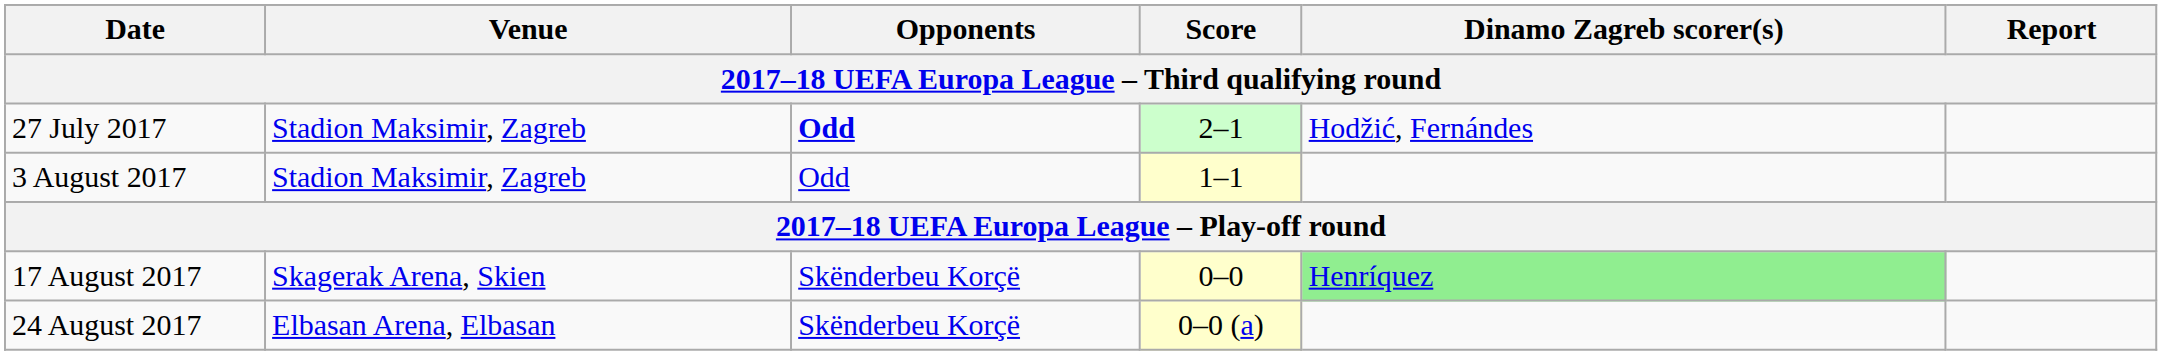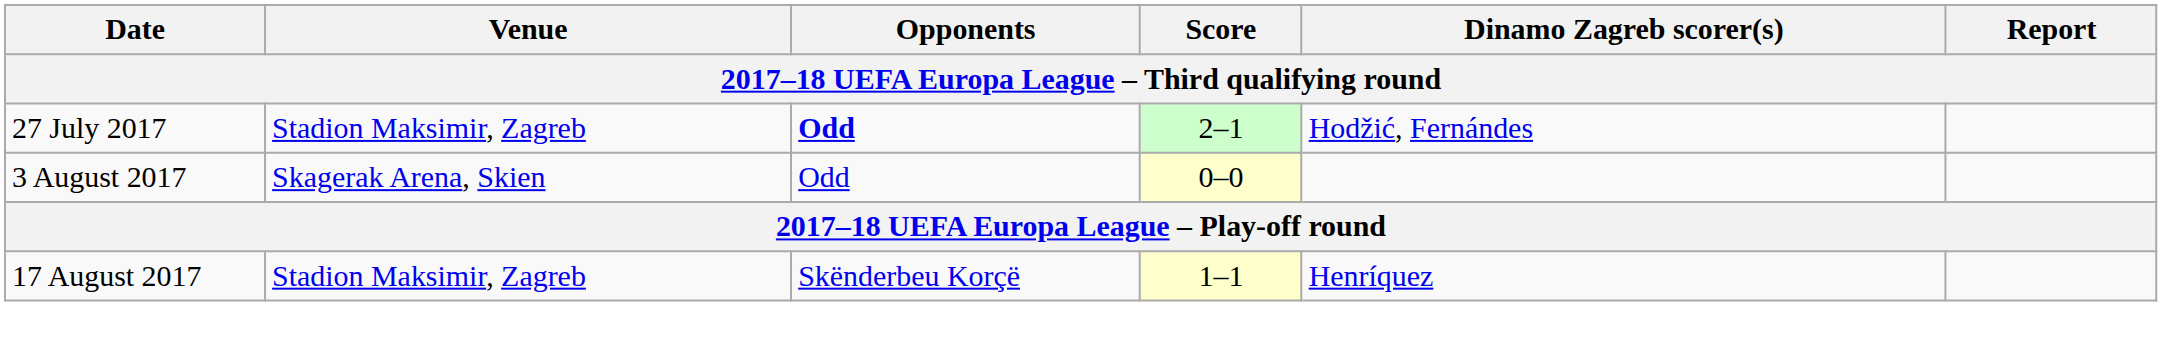3 August 2017 | Venue: Stadion Maksimir, Zagreb -> Skagerak Arena, Skien
3 August 2017 | Score: 1–1 -> 0–0
17 August 2017 | Venue: Skagerak Arena, Skien -> Stadion Maksimir, Zagreb
17 August 2017 | Score: 0–0 -> 1–1
17 August 2017 | Dinamo Zagreb scorer(s): lightgreen background -> no background
- row: 24 August 2017 | Elbasan Arena, Elbasan | Skënderbeu Korçë | 0–0 (a)
